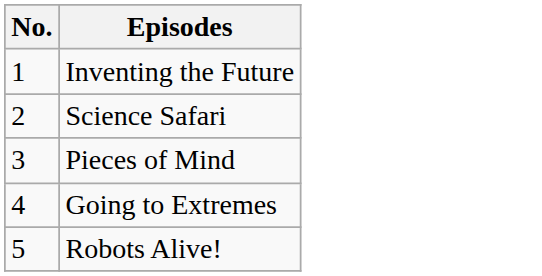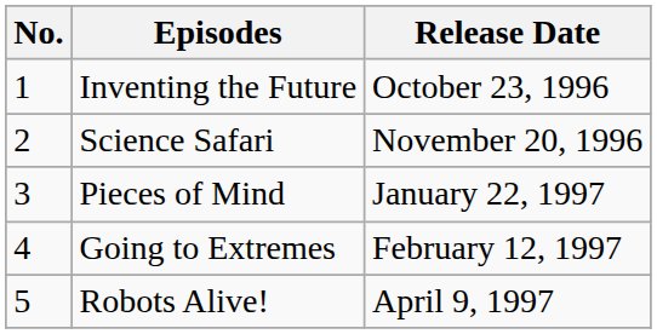+ column: Release Date | October 23, 1996 | November 20, 1996 | January 22, 1997 | February 12, 1997 | April 9, 1997
